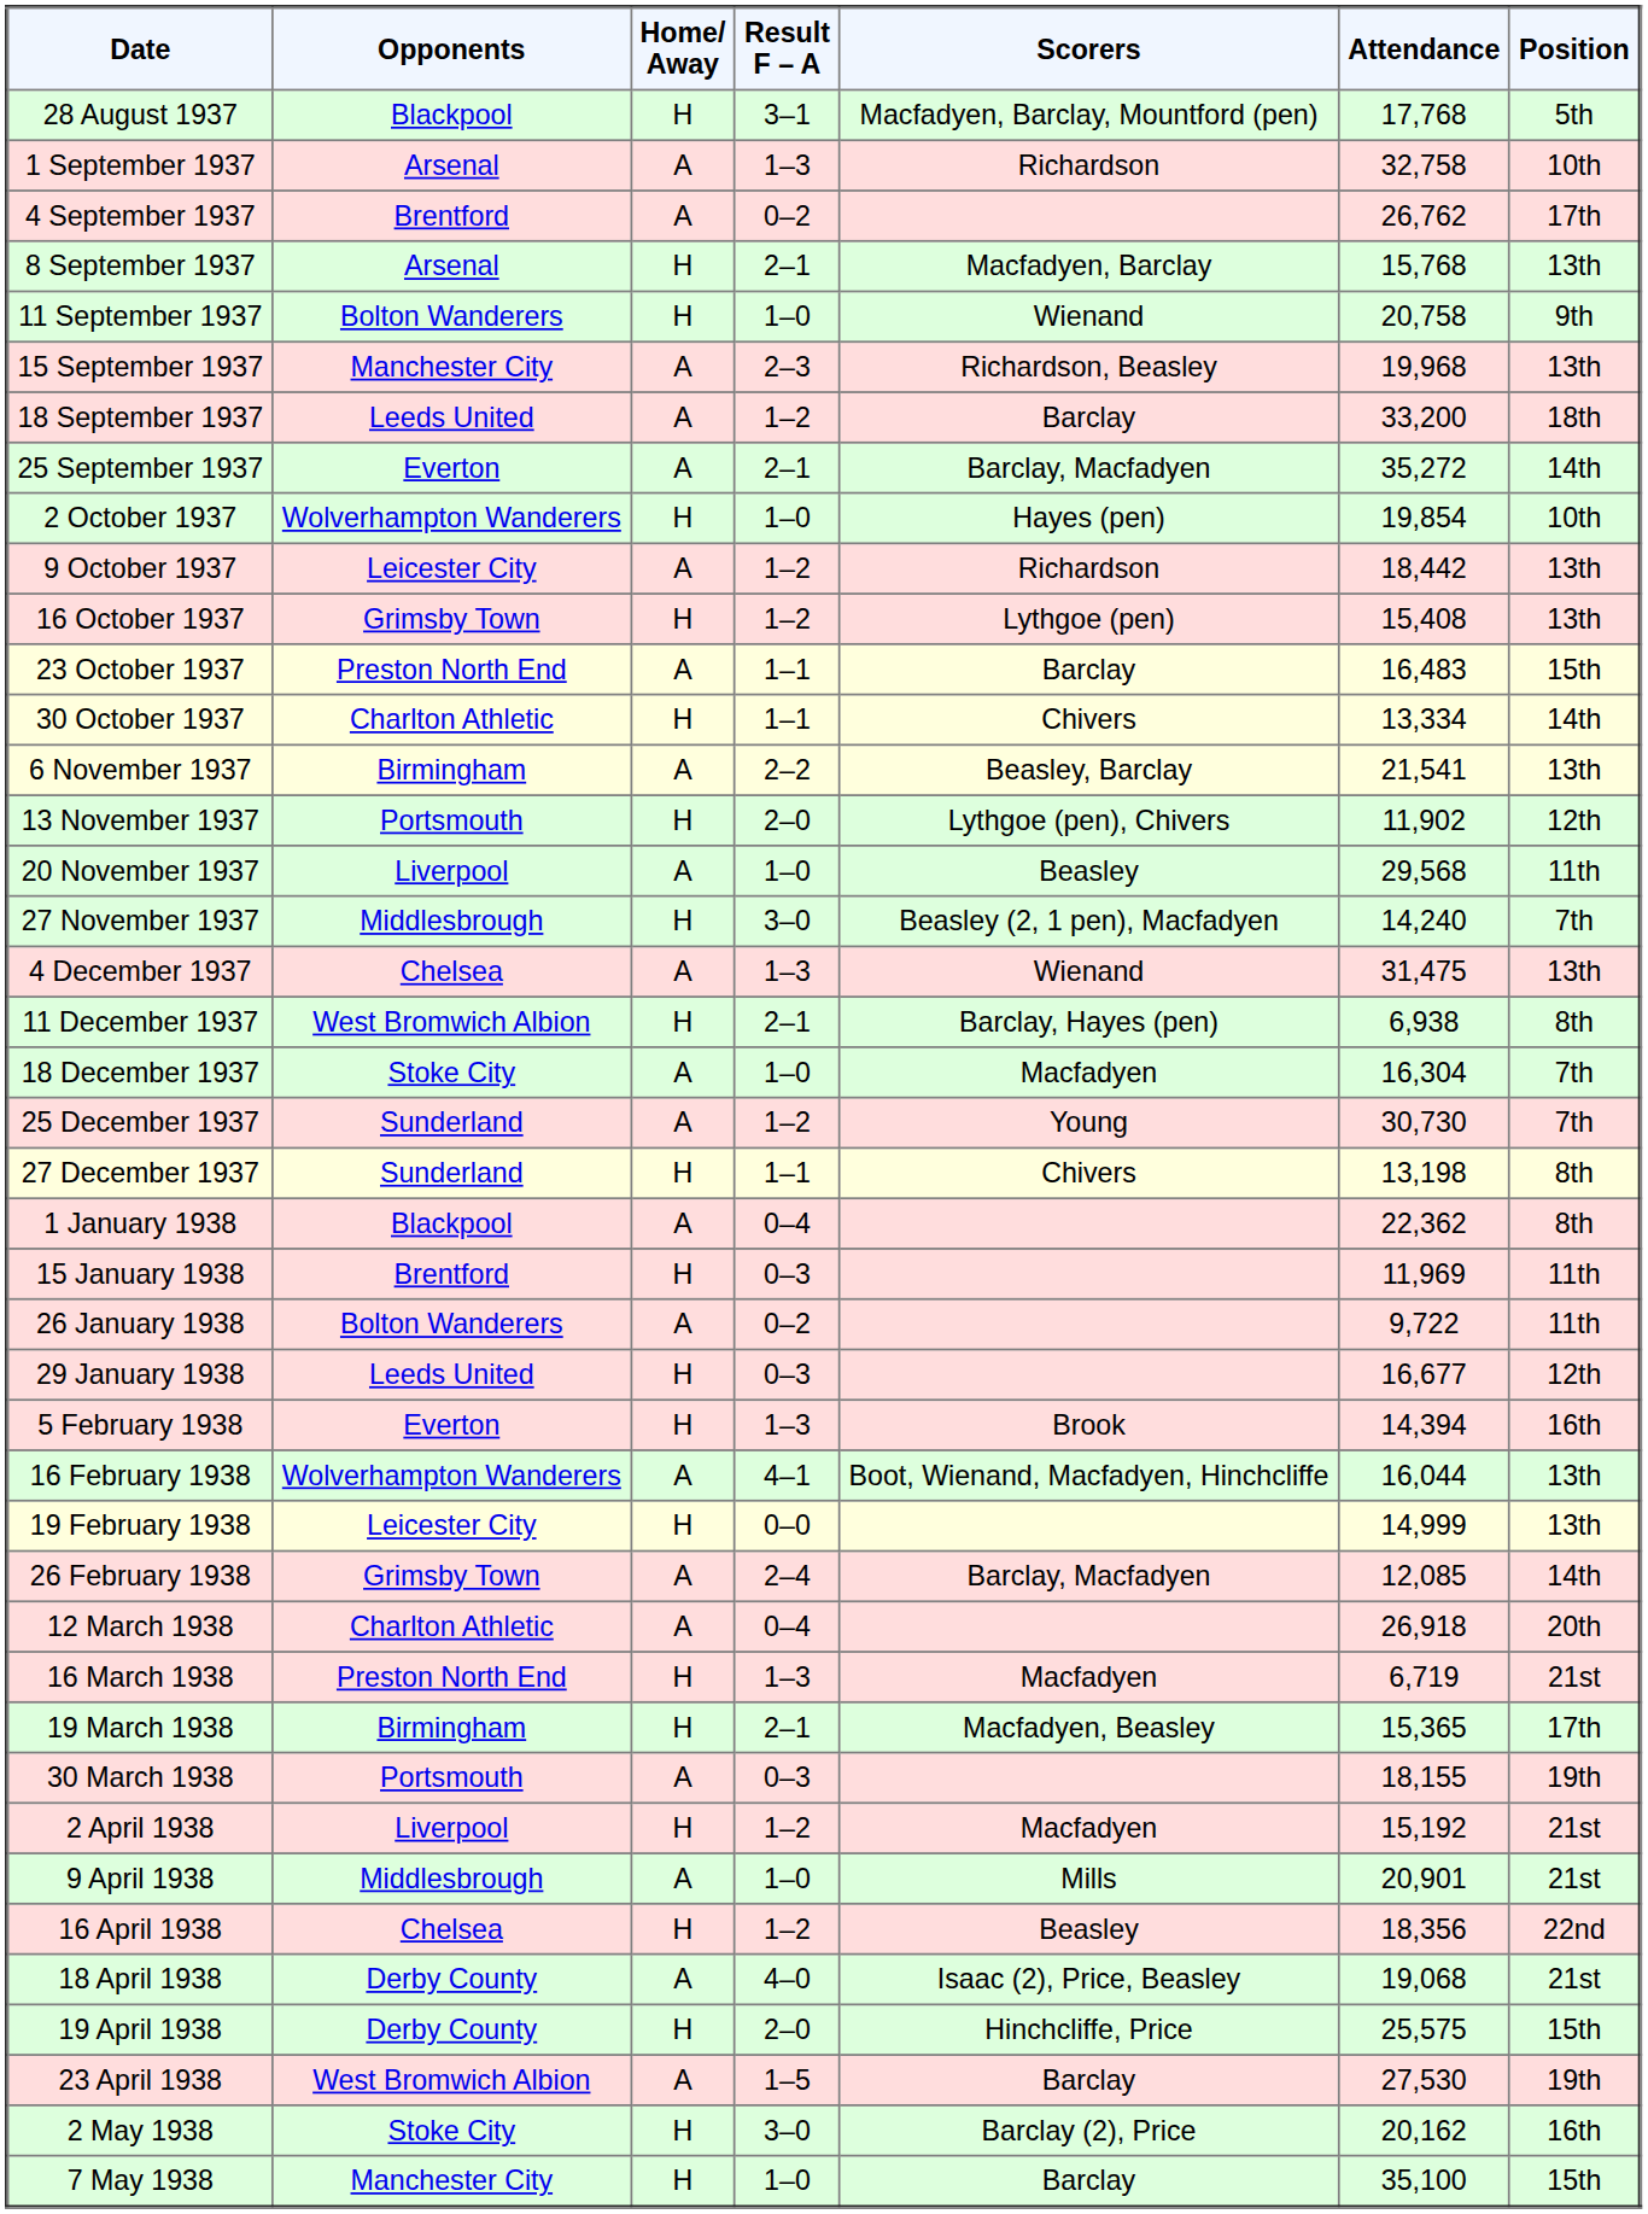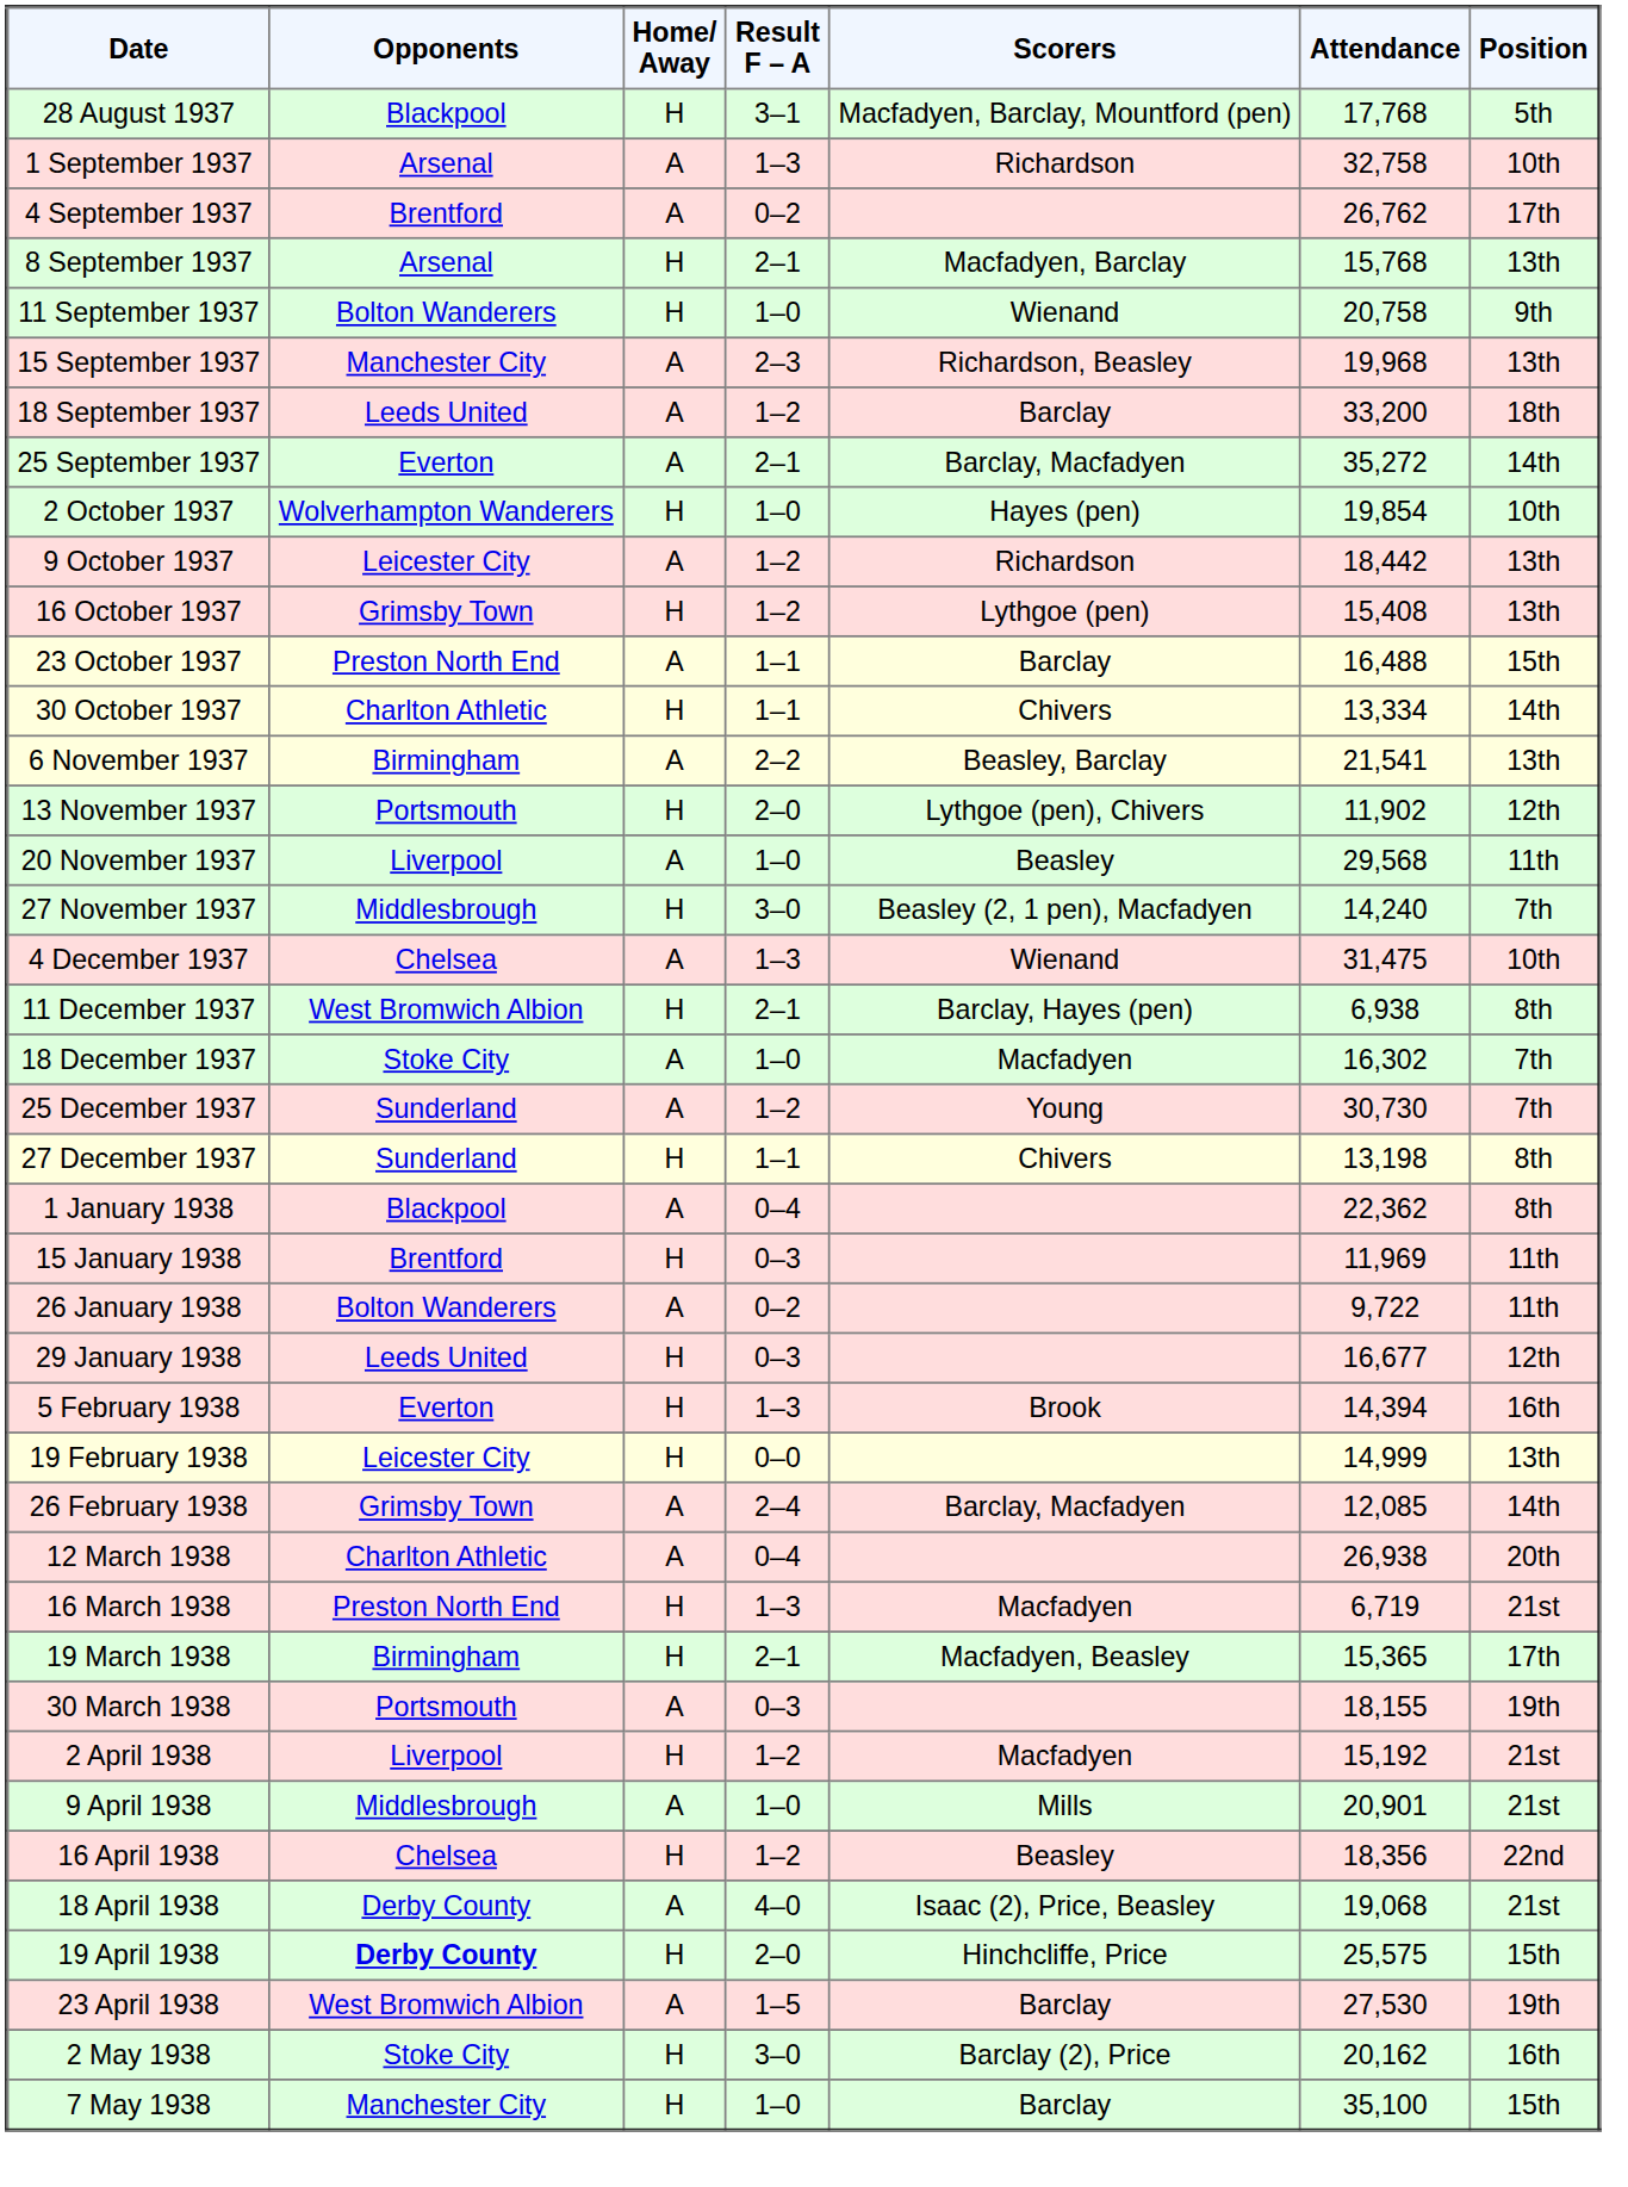23 October 1937 | Attendance: 16,483 -> 16,488
4 December 1937 | Position: 13th -> 10th
18 December 1937 | Attendance: 16,304 -> 16,302
- row: 16 February 1938 | Wolverhampton Wanderers | A | 4–1 | Boot, Wienand, Macfadyen, Hinchcliffe | 16,044 | 13th
12 March 1938 | Attendance: 26,918 -> 26,938
19 April 1938 | Opponents: normal -> bold
